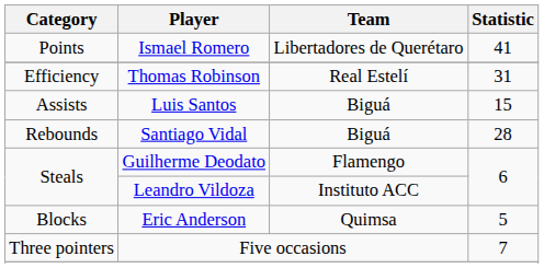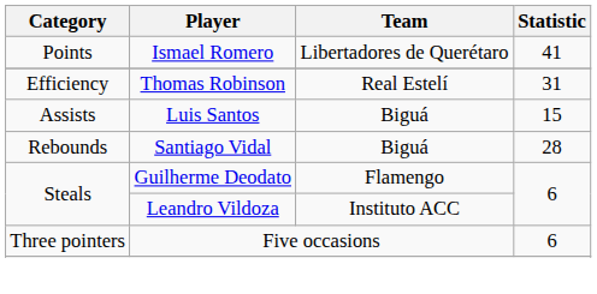- row: Blocks | Eric Anderson | Quimsa | 5
Five occasions | Statistic: 7 -> 6
